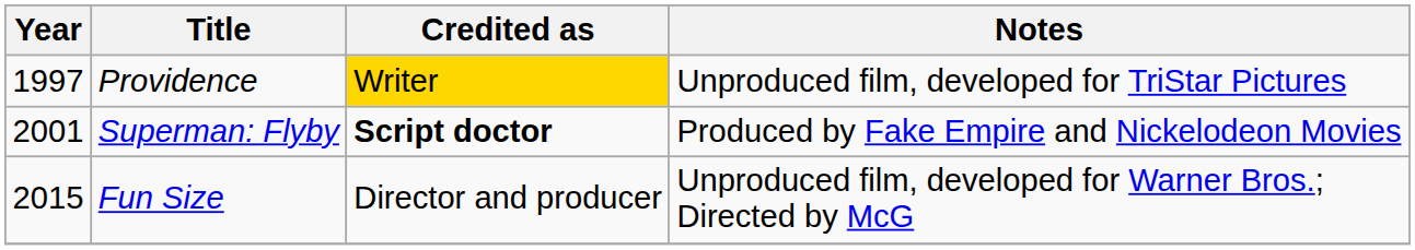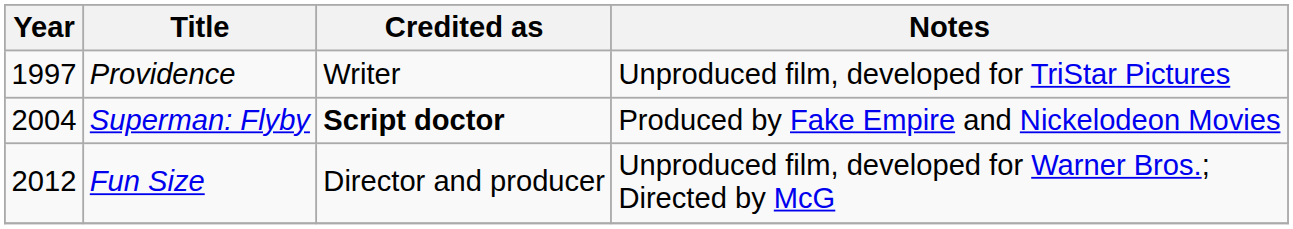Providence | Credited as: gold background -> no background
Superman: Flyby | Year: 2001 -> 2004
Fun Size | Year: 2015 -> 2012
